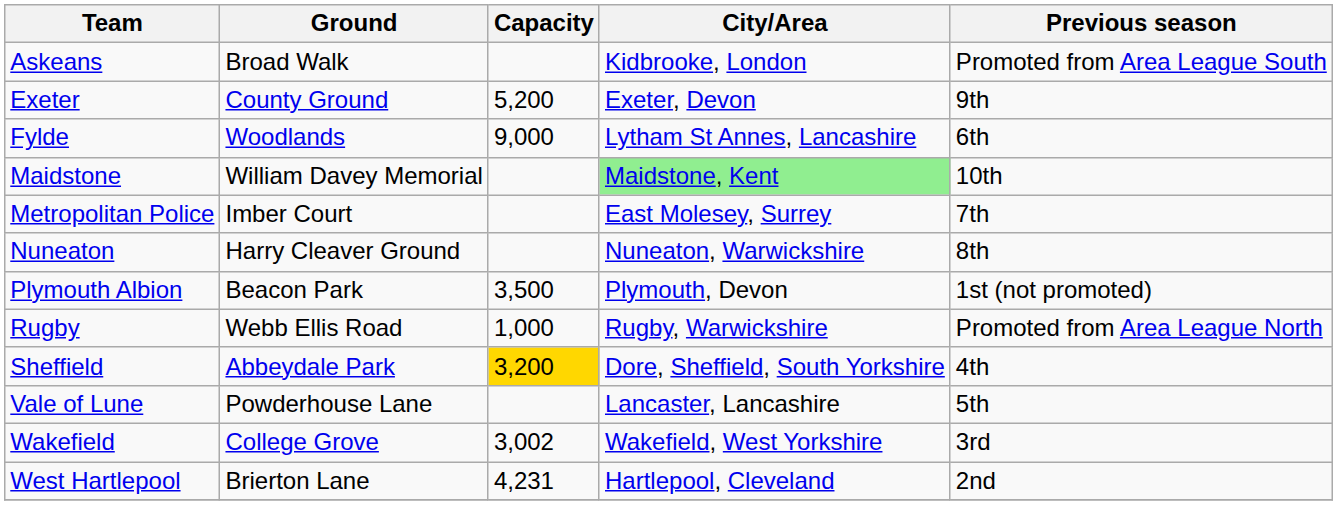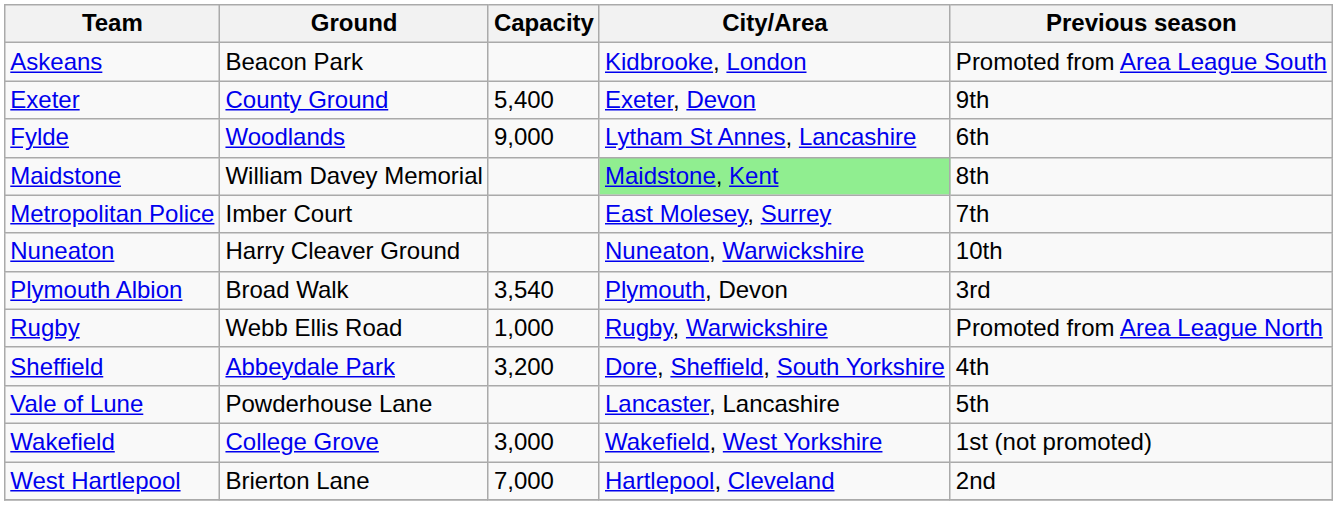Askeans | Ground: Broad Walk -> Beacon Park
Exeter | Capacity: 5,200 -> 5,400
Maidstone | Previous season: 10th -> 8th
Nuneaton | Previous season: 8th -> 10th
Plymouth Albion | Ground: Beacon Park -> Broad Walk
Plymouth Albion | Capacity: 3,500 -> 3,540
Plymouth Albion | Previous season: 1st (not promoted) -> 3rd
Sheffield | Capacity: gold background -> no background
Wakefield | Capacity: 3,002 -> 3,000
Wakefield | Previous season: 3rd -> 1st (not promoted)
West Hartlepool | Capacity: 4,231 -> 7,000
